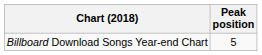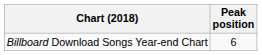Billboard Download Songs Year-end Chart | Peak position: 5 -> 6
